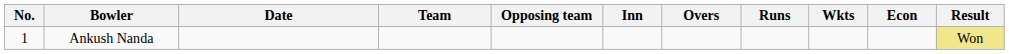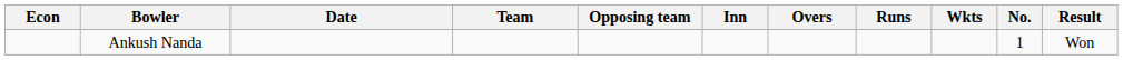columns swapped: No. <-> Econ
Ankush Nanda | Result: khaki background -> no background
